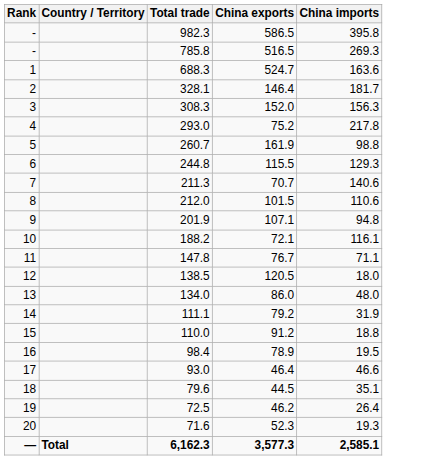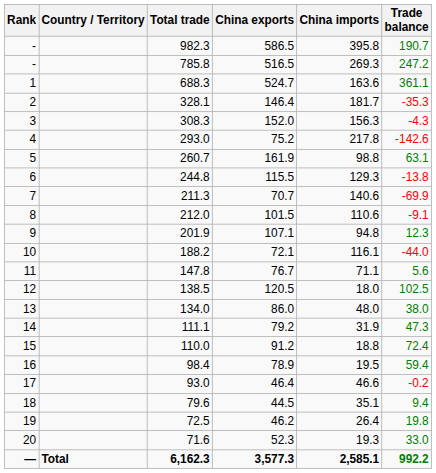+ column: Trade balance | 190.7 | 247.2 | 361.1 | -35.3 | -4.3 | -142.6 | 63.1 | -13.8 | -69.9 | -9.1 | 12.3 | -44.0 | 5.6 | 102.5 | 38.0 | 47.3 | 72.4 | 59.4 | -0.2 | 9.4 | 19.8 | 33.0 | 992.2
